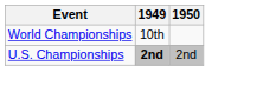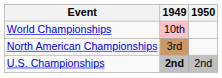World Championships | 1949: no background -> pink background
+ row: North American Championships | 3rd
